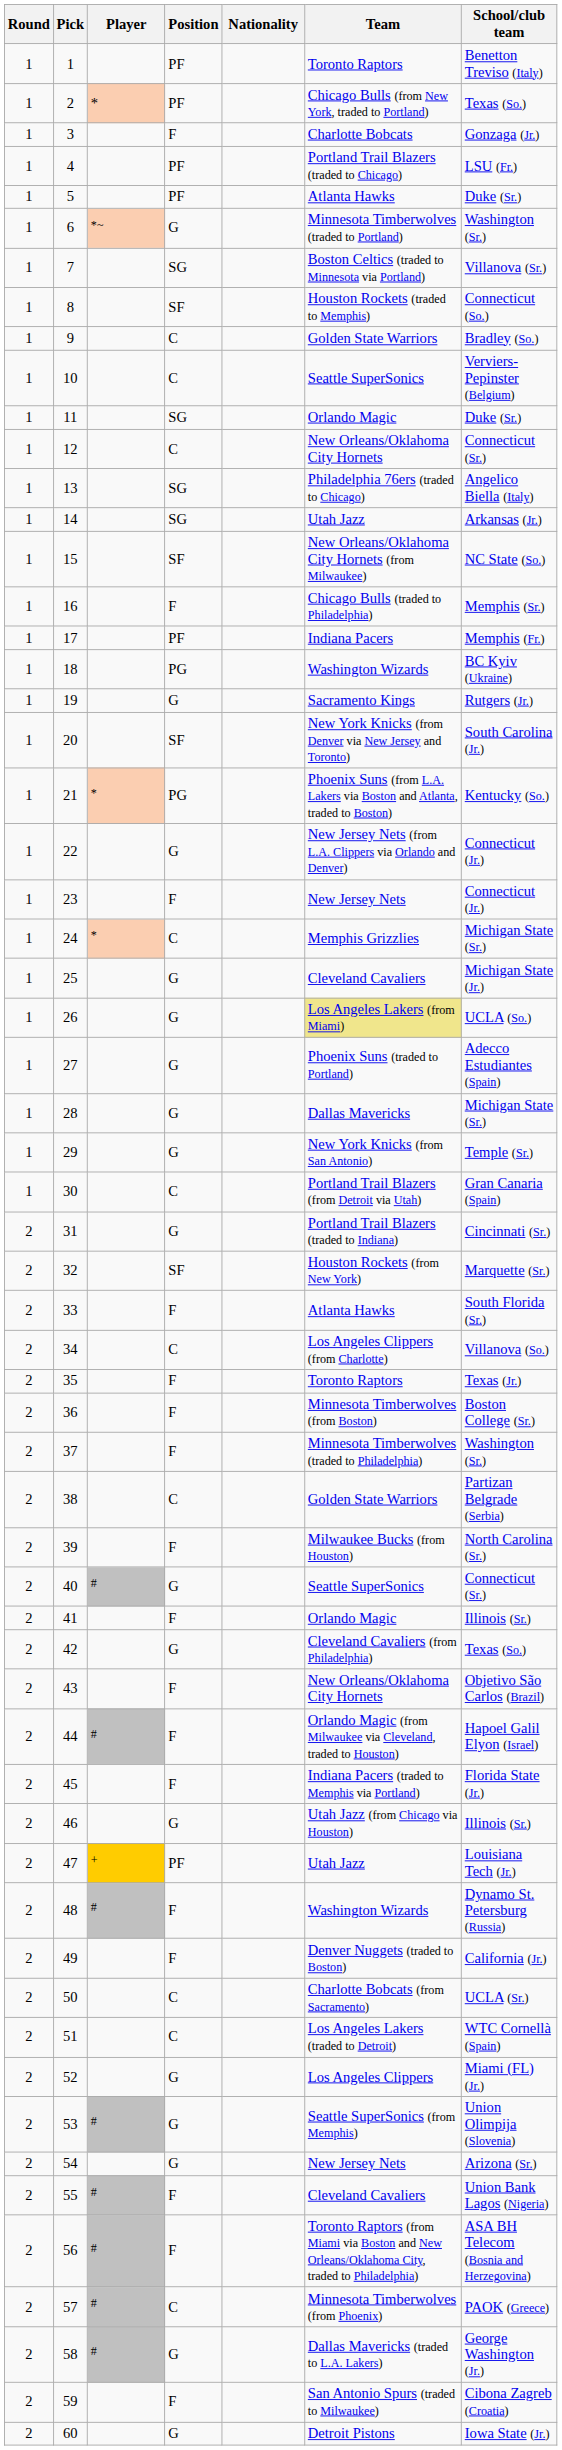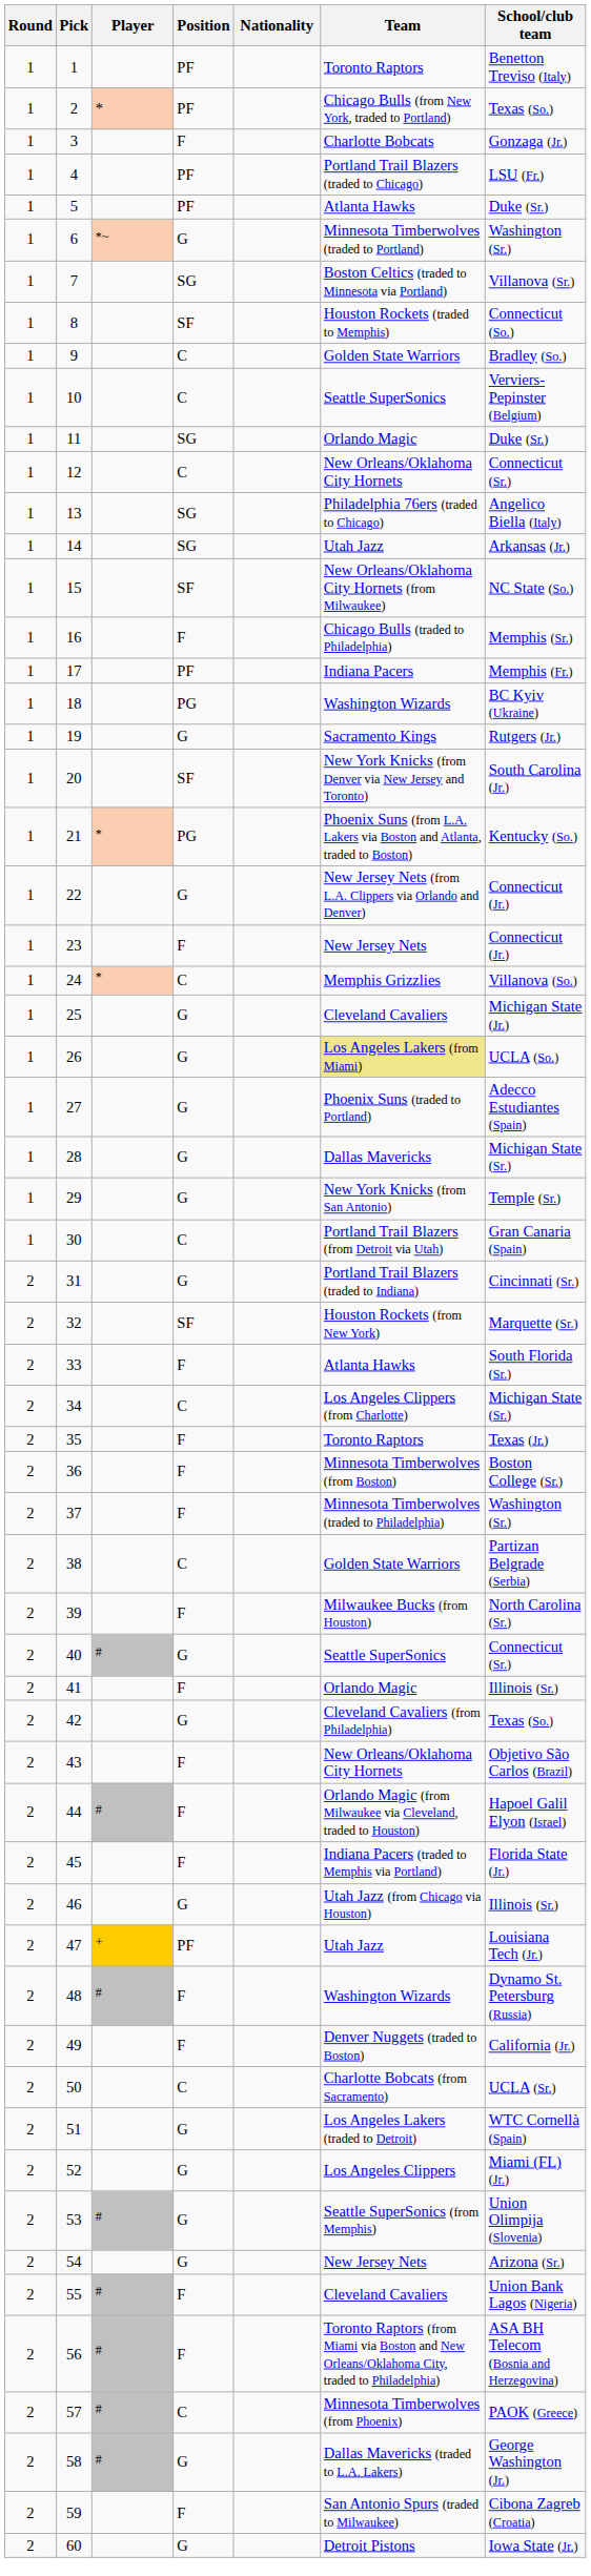24 | School/club team: Michigan State (Sr.) -> Villanova (So.)
34 | School/club team: Villanova (So.) -> Michigan State (Sr.)
51 | Position: C -> G
